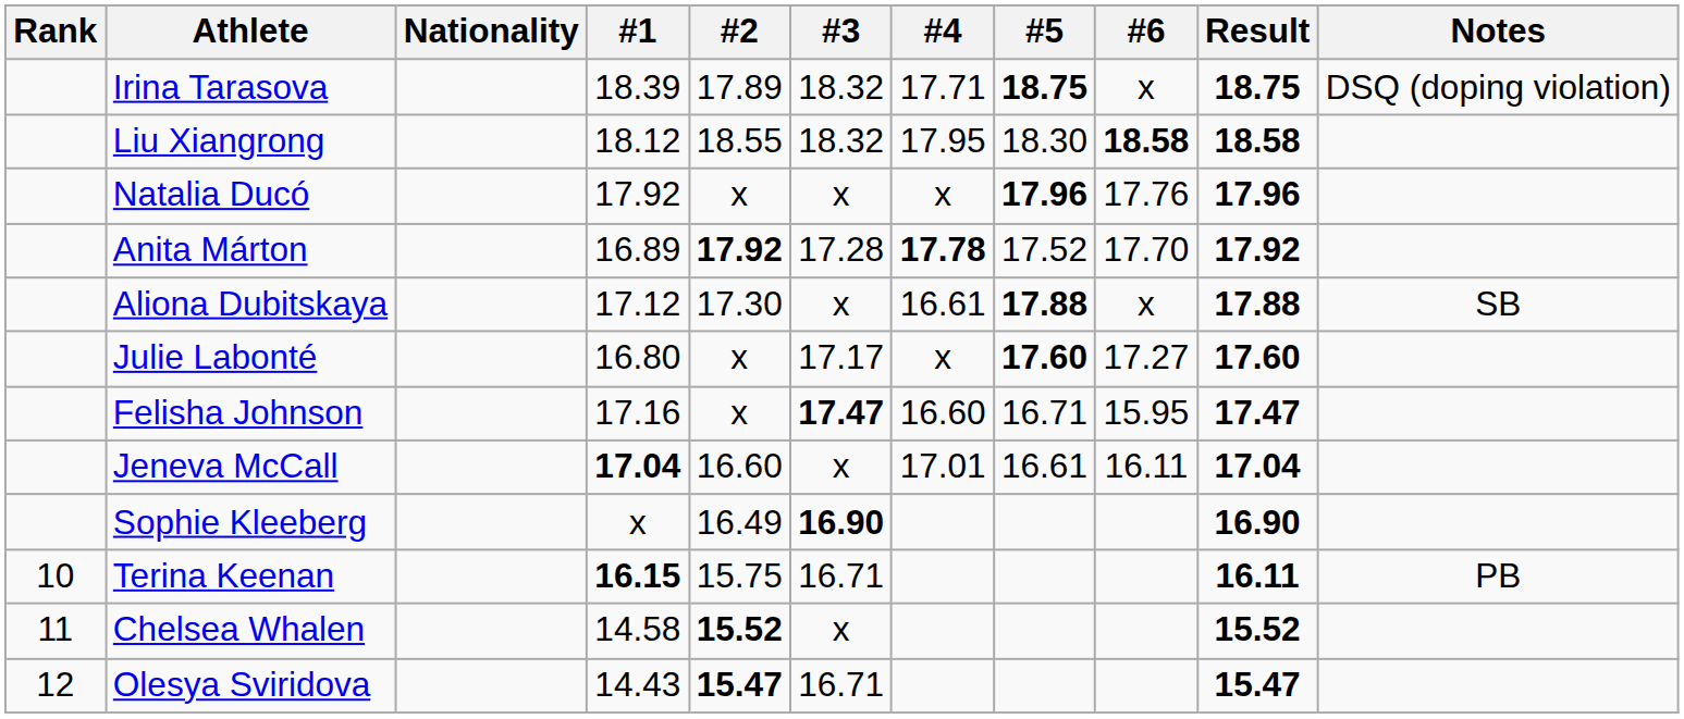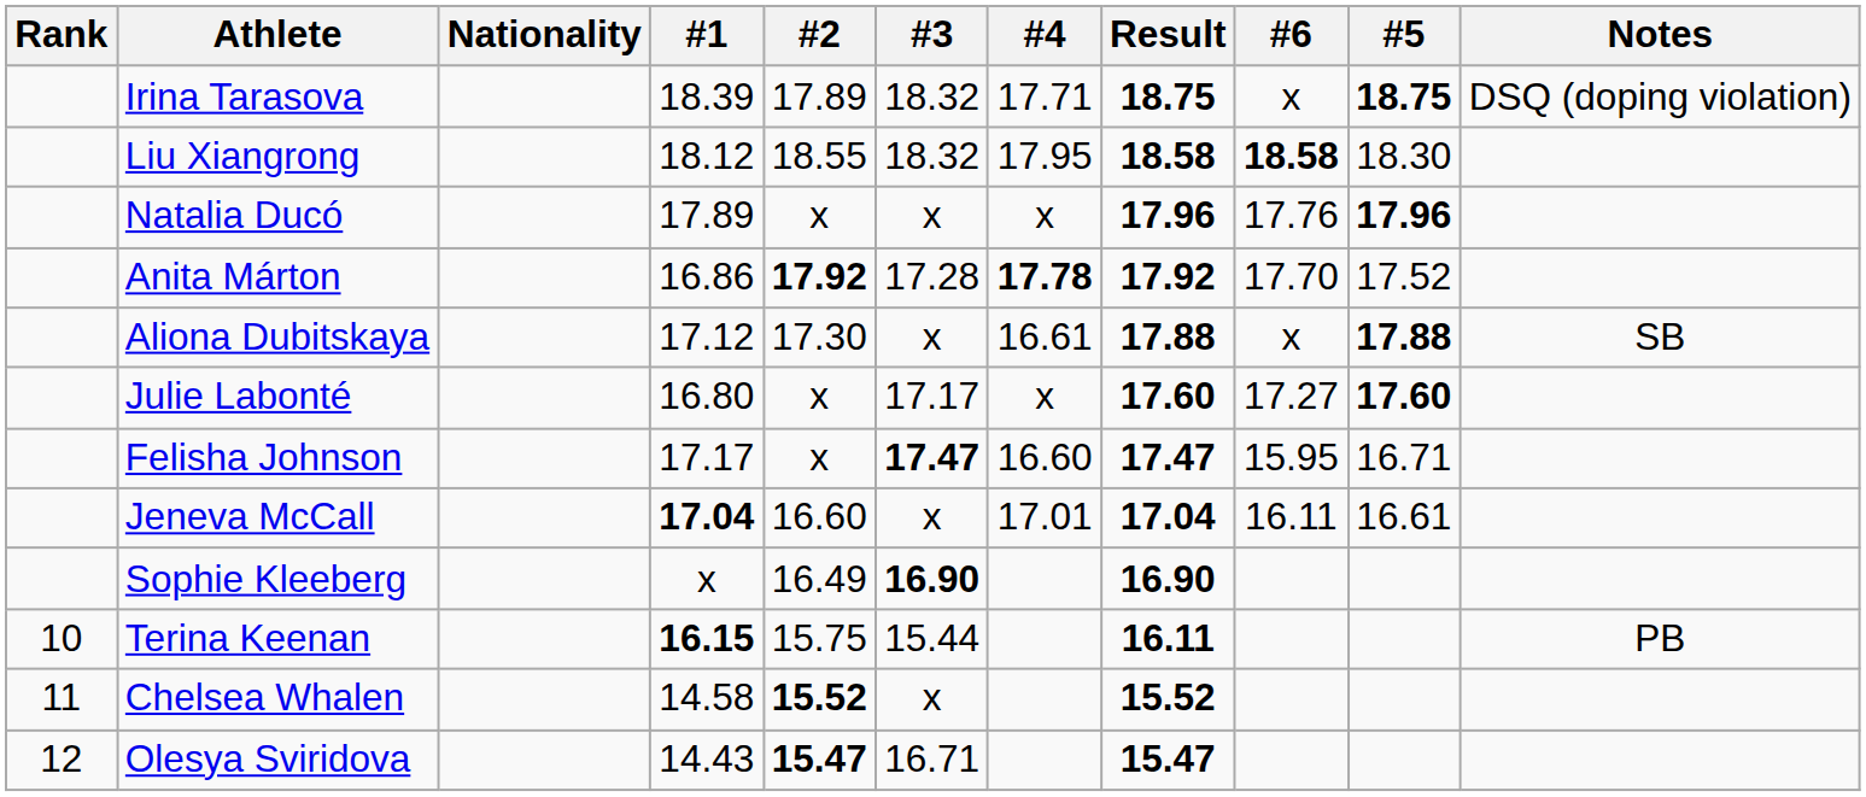columns swapped: #5 <-> Result
Natalia Ducó | #1: 17.92 -> 17.89
Anita Márton | #1: 16.89 -> 16.86
Felisha Johnson | #1: 17.16 -> 17.17
Terina Keenan | #3: 16.71 -> 15.44
